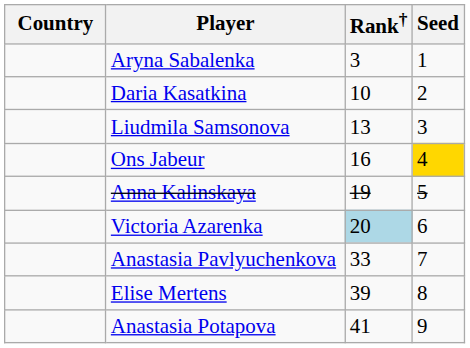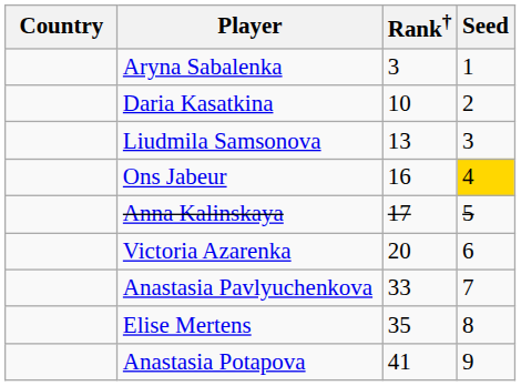Anna Kalinskaya | Rank†: 19 -> 17
Victoria Azarenka | Rank†: lightblue background -> no background
Elise Mertens | Rank†: 39 -> 35
